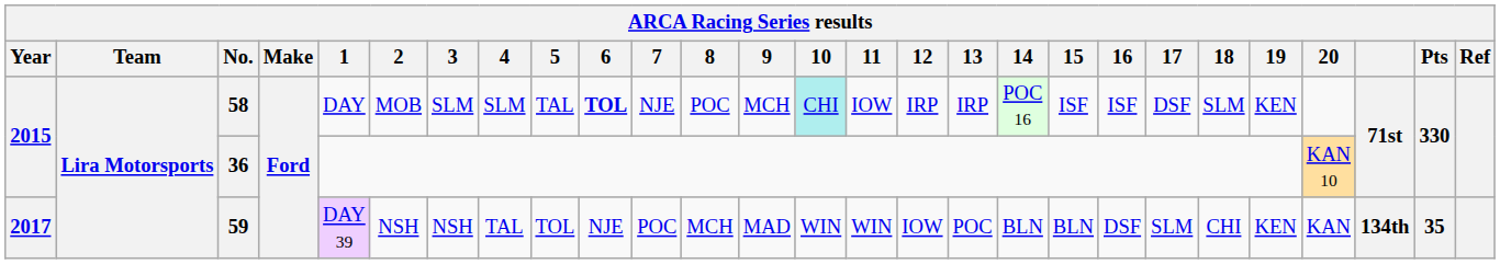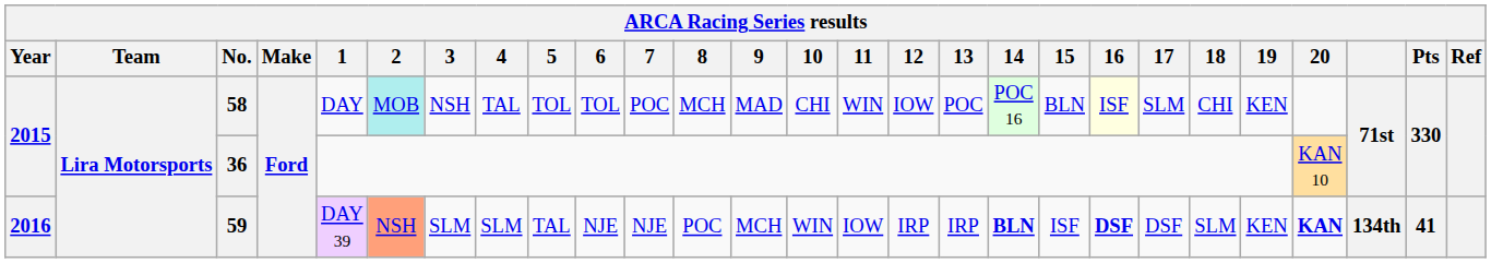58 | 2: no background -> paleturquoise background
58 | 3: SLM -> NSH
58 | 4: SLM -> TAL
58 | 5: TAL -> TOL
58 | 6: bold -> normal
58 | 7: NJE -> POC
58 | 8: POC -> MCH
58 | 9: MCH -> MAD
58 | 10: paleturquoise background -> no background
58 | 11: IOW -> WIN
58 | 12: IRP -> IOW
58 | 13: IRP -> POC
58 | 15: ISF -> BLN
58 | 16: no background -> lightyellow background
58 | 17: DSF -> SLM
58 | 18: SLM -> CHI
59 | Year: 2017 -> 2016
59 | 2: no background -> lightsalmon background
59 | 3: NSH -> SLM
59 | 4: TAL -> SLM
59 | 5: TOL -> TAL
59 | 7: POC -> NJE
59 | 8: MCH -> POC
59 | 9: MAD -> MCH
59 | 11: WIN -> IOW
59 | 12: IOW -> IRP
59 | 13: POC -> IRP
59 | 14: normal -> bold
59 | 15: BLN -> ISF
59 | 16: normal -> bold
59 | 17: SLM -> DSF
59 | 18: CHI -> SLM
59 | 20: normal -> bold
59 | Pts: 35 -> 41
